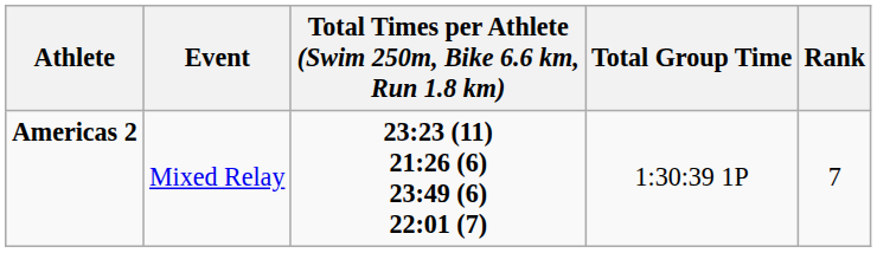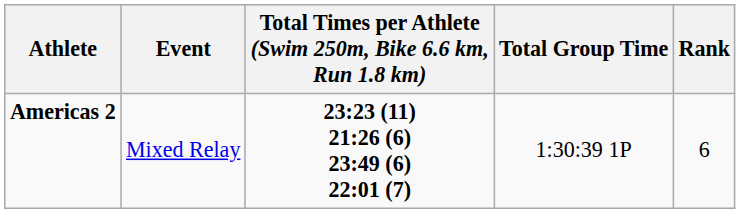Americas 2 | Rank: 7 -> 6
